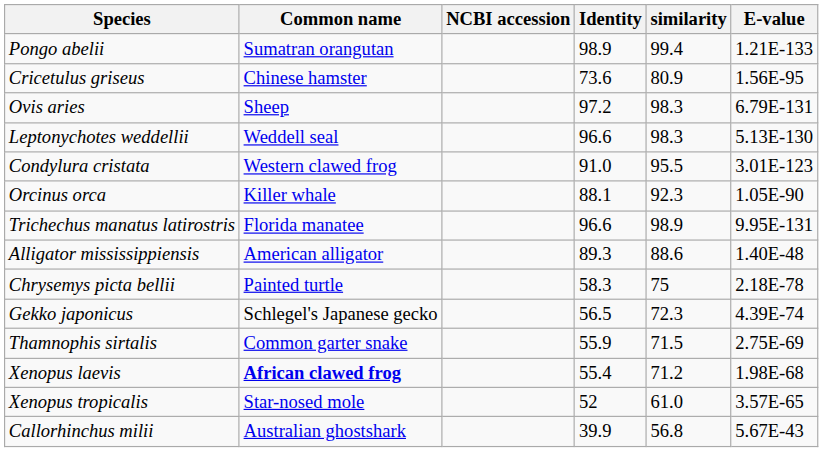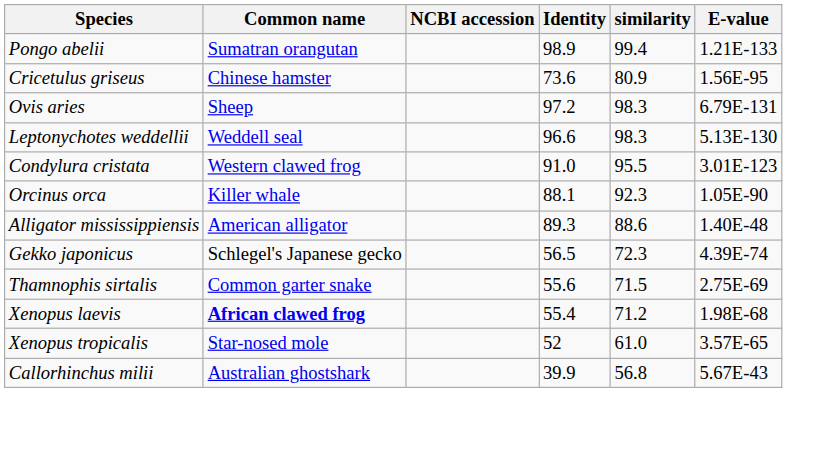- row: Trichechus manatus latirostris | Florida manatee | 96.6 | 98.9 | 9.95E-131
- row: Chrysemys picta bellii | Painted turtle | 58.3 | 75 | 2.18E-78
Thamnophis sirtalis | Identity: 55.9 -> 55.6
